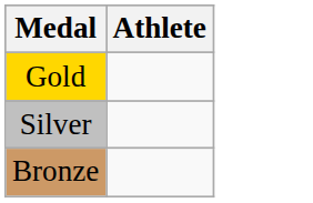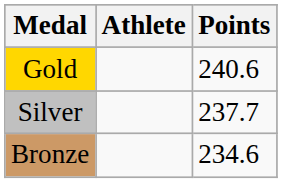+ column: Points | 240.6 | 237.7 | 234.6
